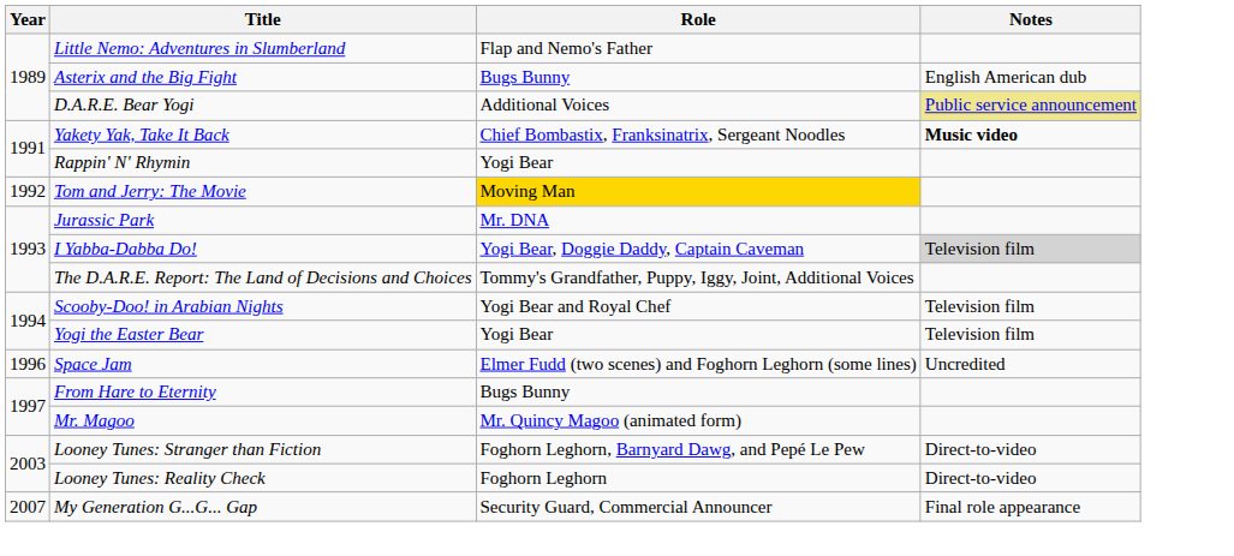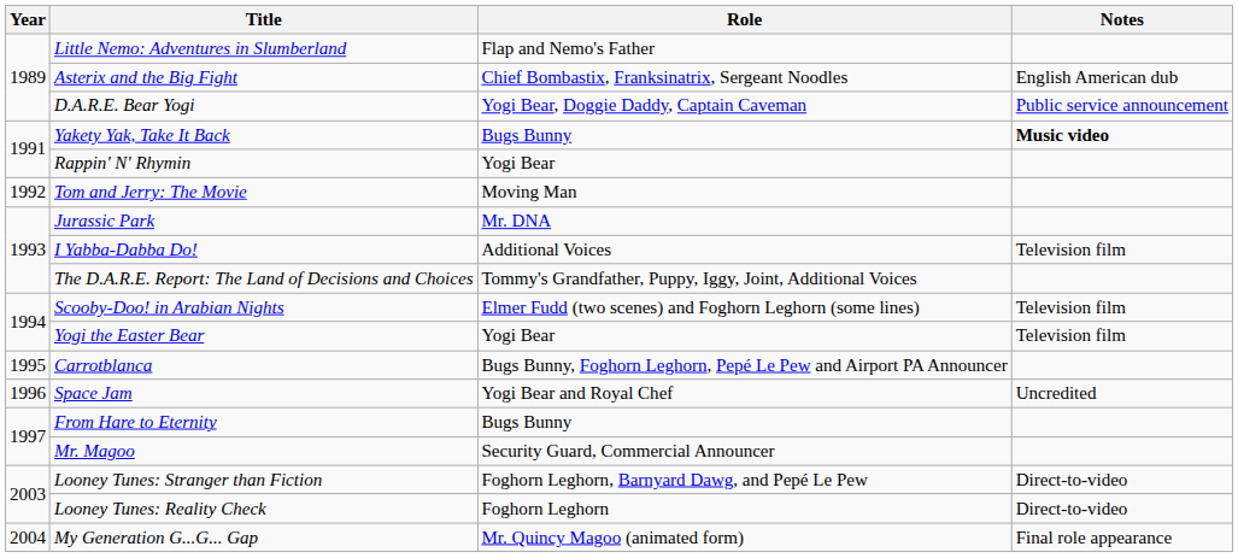Asterix and the Big Fight | Role: Bugs Bunny -> Chief Bombastix, Franksinatrix, Sergeant Noodles
D.A.R.E. Bear Yogi | Role: Additional Voices -> Yogi Bear, Doggie Daddy, Captain Caveman
D.A.R.E. Bear Yogi | Notes: khaki background -> no background
Yakety Yak, Take It Back | Role: Chief Bombastix, Franksinatrix, Sergeant Noodles -> Bugs Bunny
Tom and Jerry: The Movie | Role: gold background -> no background
I Yabba-Dabba Do! | Role: Yogi Bear, Doggie Daddy, Captain Caveman -> Additional Voices
I Yabba-Dabba Do! | Notes: lightgrey background -> no background
Scooby-Doo! in Arabian Nights | Role: Yogi Bear and Royal Chef -> Elmer Fudd (two scenes) and Foghorn Leghorn (some lines)
+ row: 1995 | Carrotblanca | Bugs Bunny, Foghorn Leghorn, Pepé Le Pew and Airport PA Announcer
Space Jam | Role: Elmer Fudd (two scenes) and Foghorn Leghorn (some lines) -> Yogi Bear and Royal Chef
Mr. Magoo | Role: Mr. Quincy Magoo (animated form) -> Security Guard, Commercial Announcer
My Generation G...G... Gap | Year: 2007 -> 2004
My Generation G...G... Gap | Role: Security Guard, Commercial Announcer -> Mr. Quincy Magoo (animated form)
